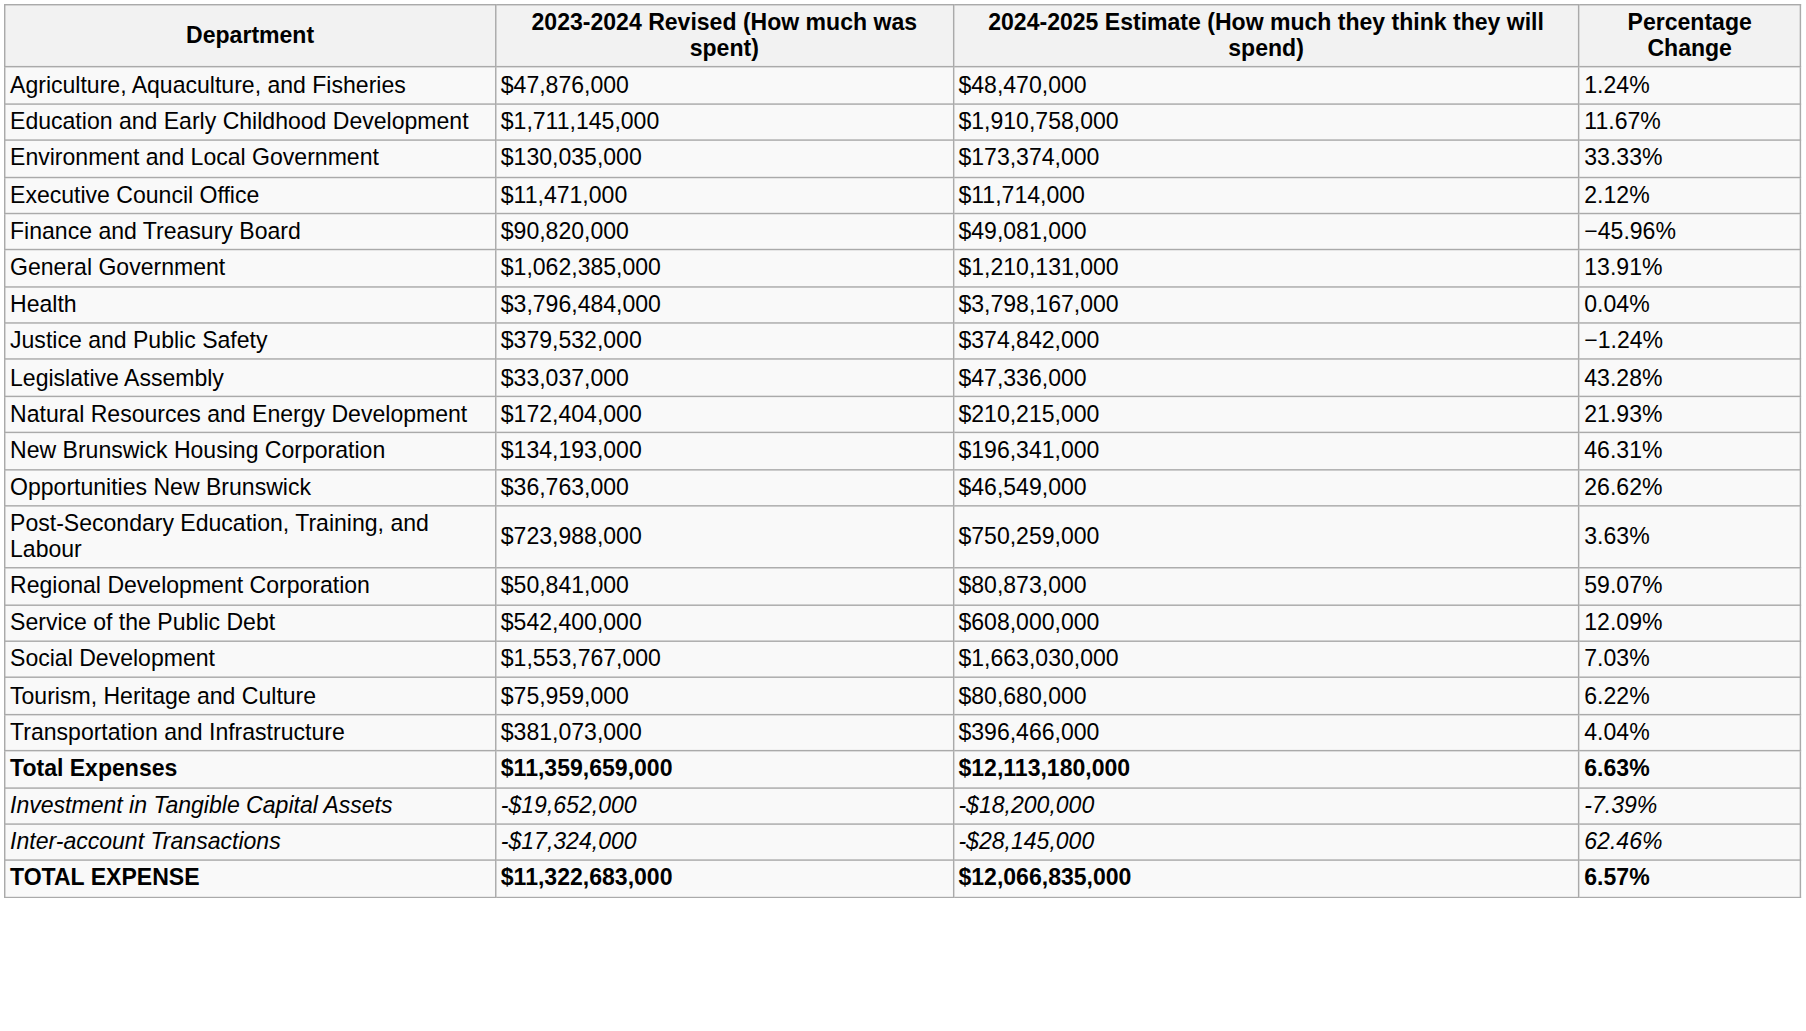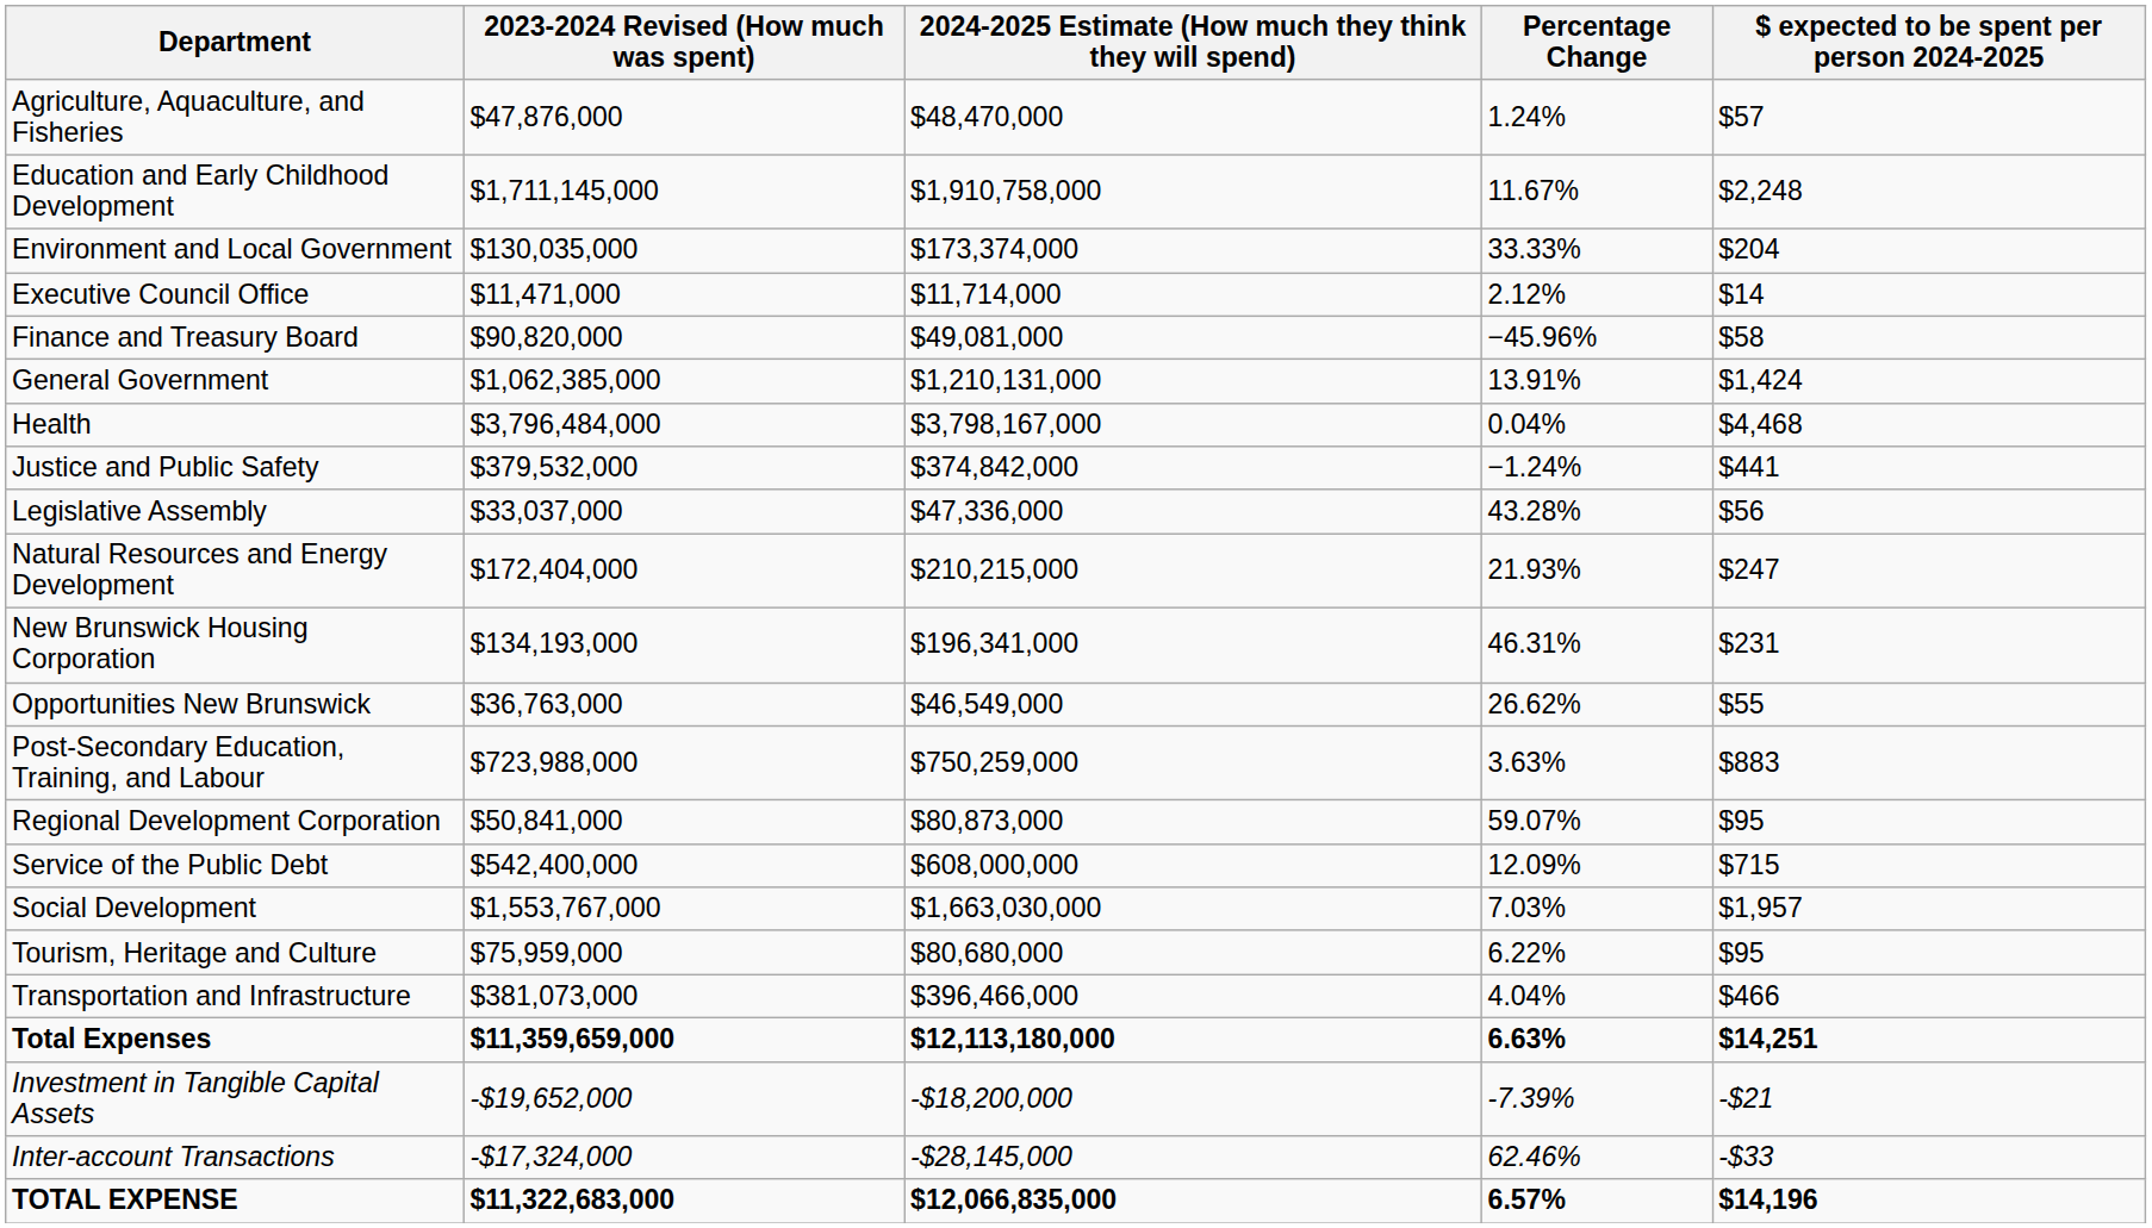+ column: $ expected to be spent per person 2024-2025 | $57 | $2,248 | $204 | $14 | $58 | $1,424 | $4,468 | $441 | $56 | $247 | $231 | $55 | $883 | $95 | $715 | $1,957 | $95 | $466 | $14,251 | -$21 | -$33 | $14,196
